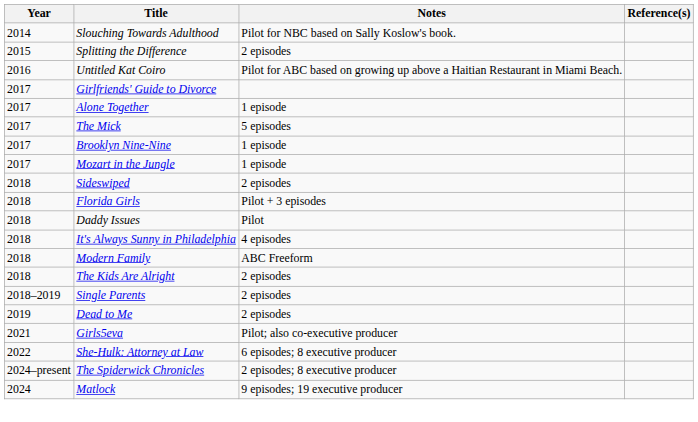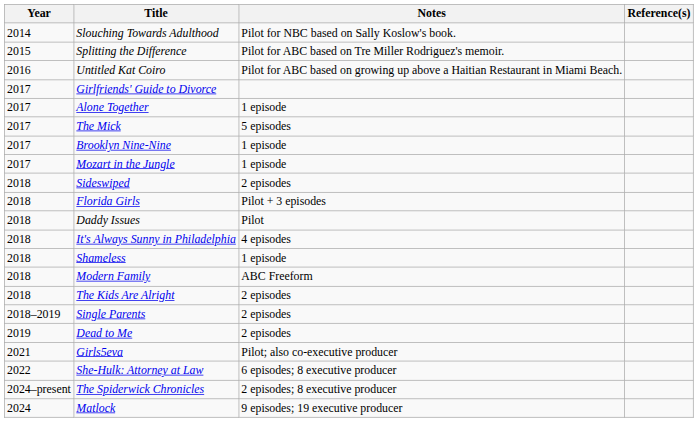Splitting the Difference | Notes: 2 episodes -> Pilot for ABC based on Tre Miller Rodriguez's memoir.
+ row: 2018 | Shameless | 1 episode
